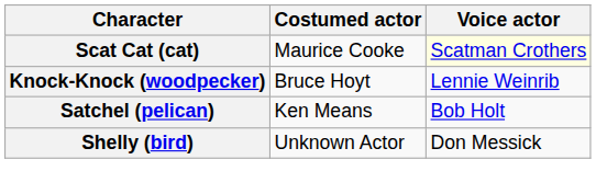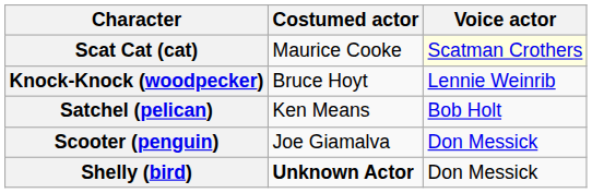+ row: Scooter (penguin) | Joe Giamalva | Don Messick
Shelly (bird) | Costumed actor: normal -> bold
